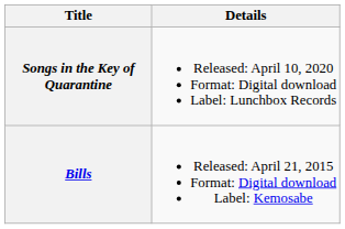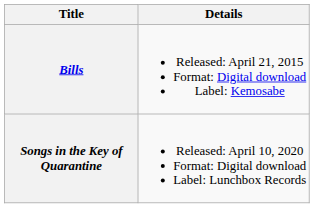rows swapped: Bills <-> Songs in the Key of Quarantine
